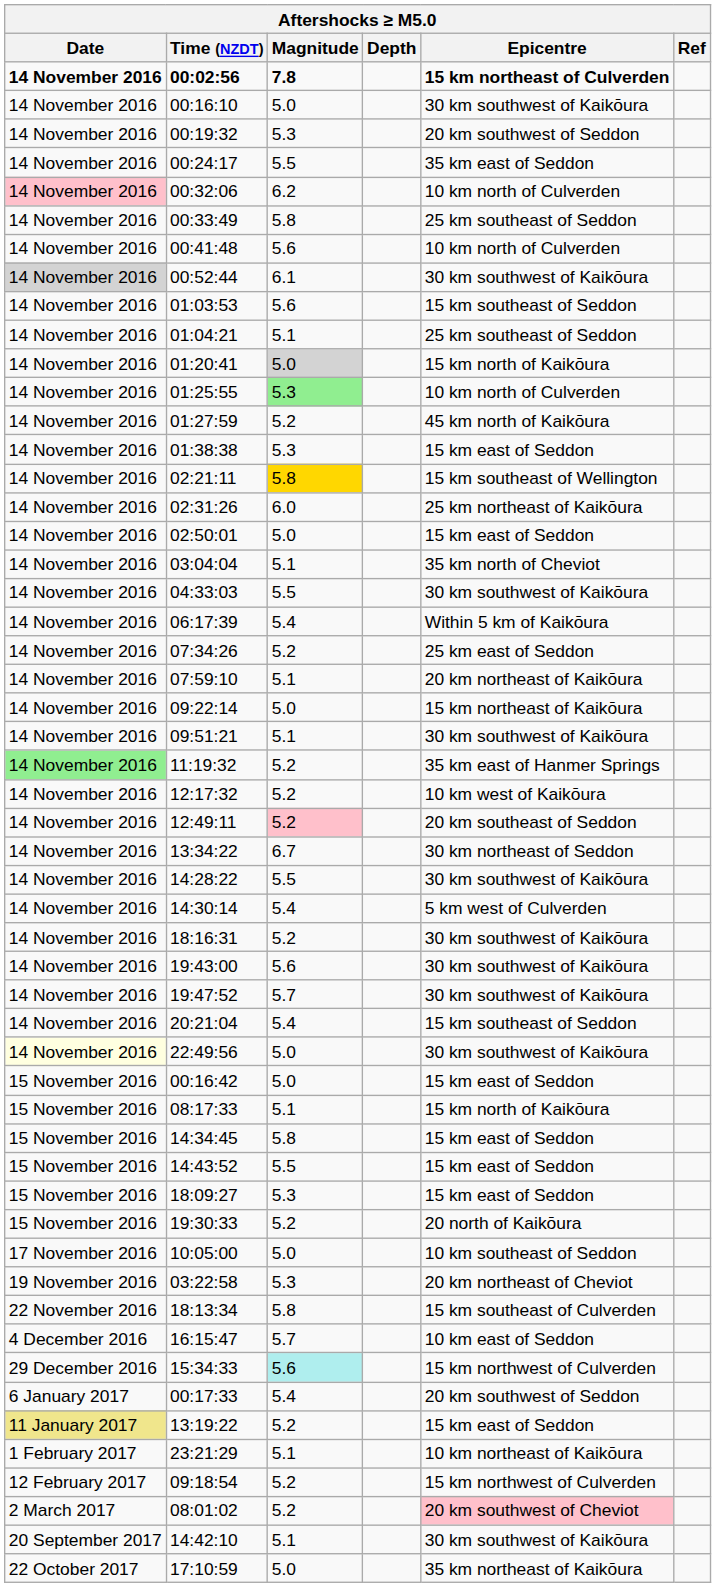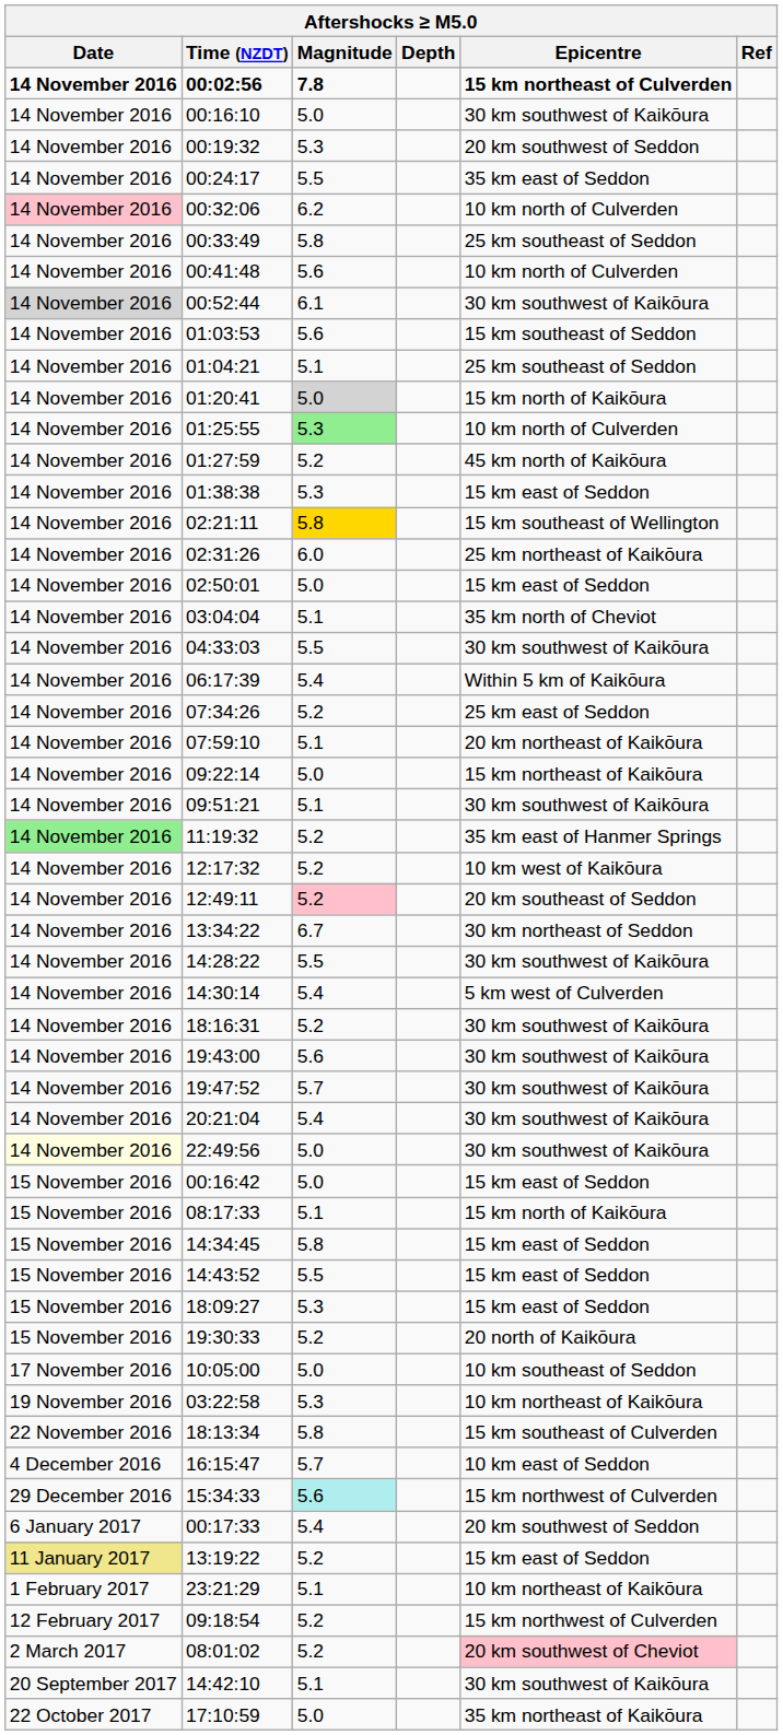20:21:04 | Epicentre: 15 km southeast of Seddon -> 30 km southwest of Kaikōura
03:22:58 | Epicentre: 20 km northeast of Cheviot -> 10 km northeast of Kaikōura
